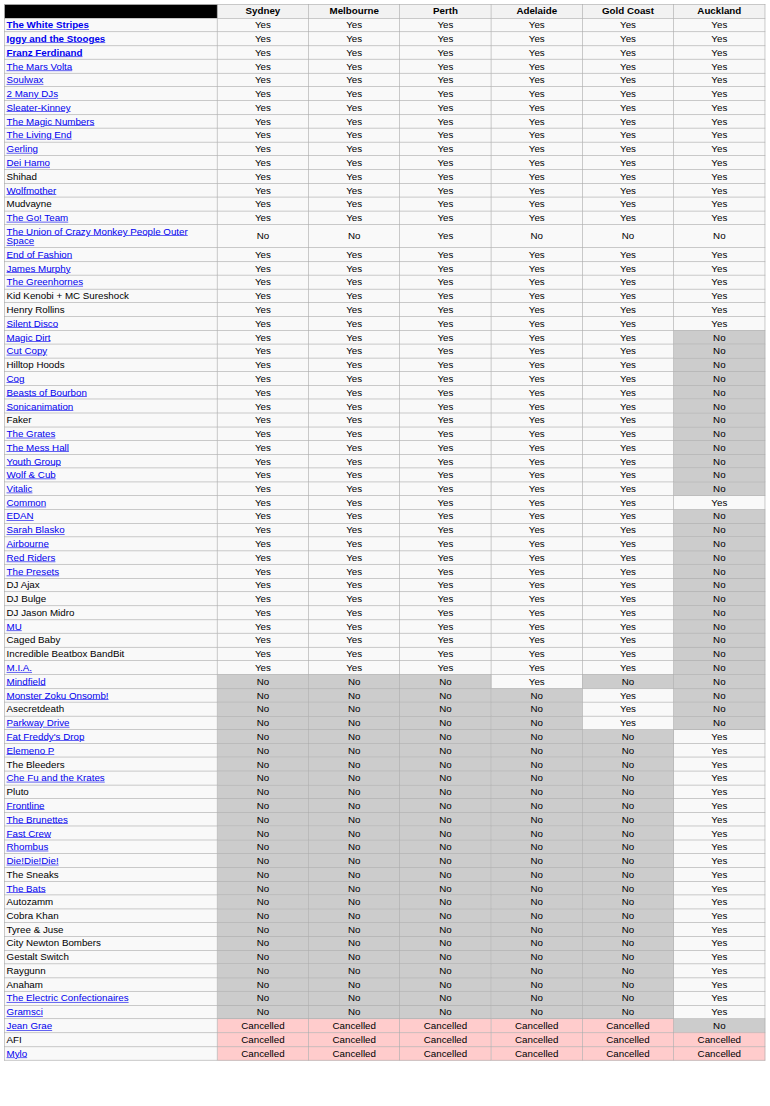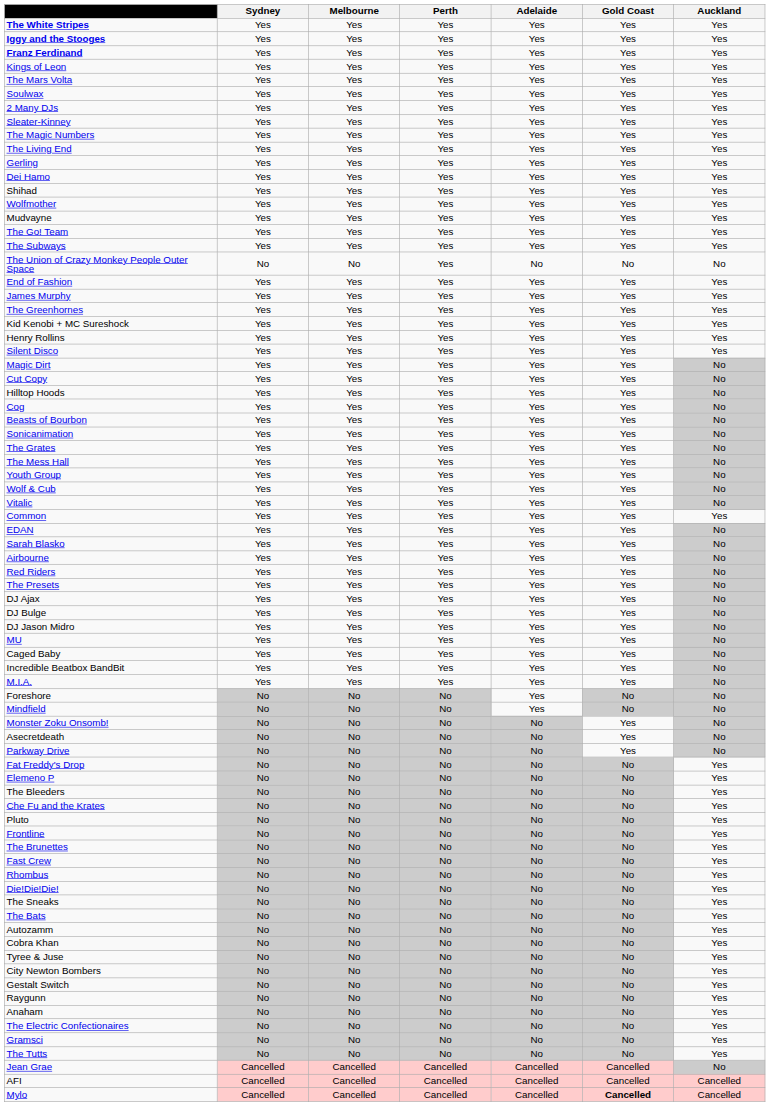+ row: Kings of Leon | Yes | Yes | Yes | Yes | Yes | Yes
+ row: The Subways | Yes | Yes | Yes | Yes | Yes | Yes
- row: Faker | Yes | Yes | Yes | Yes | Yes | No
+ row: Foreshore | No | No | No | Yes | No | No
+ row: The Tutts | No | No | No | No | No | Yes
Mylo | Gold Coast: normal -> bold
